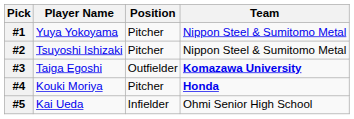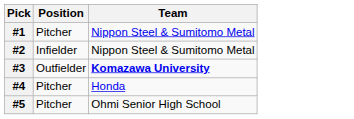- column: Player Name | Yuya Yokoyama | Tsuyoshi Ishizaki | Taiga Egoshi | Kouki Moriya | Kai Ueda
#2 | Position: Pitcher -> Infielder
#4 | Team: bold -> normal
#5 | Position: Infielder -> Pitcher
